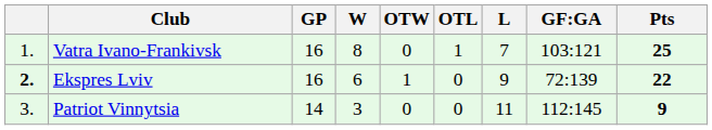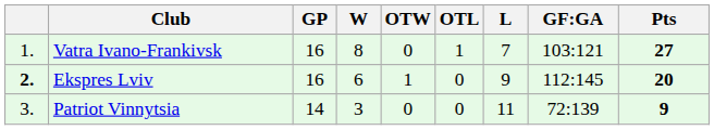Vatra Ivano-Frankivsk | Pts: 25 -> 27
Ekspres Lviv | GF:GA: 72:139 -> 112:145
Ekspres Lviv | Pts: 22 -> 20
Patriot Vinnytsia | GF:GA: 112:145 -> 72:139
